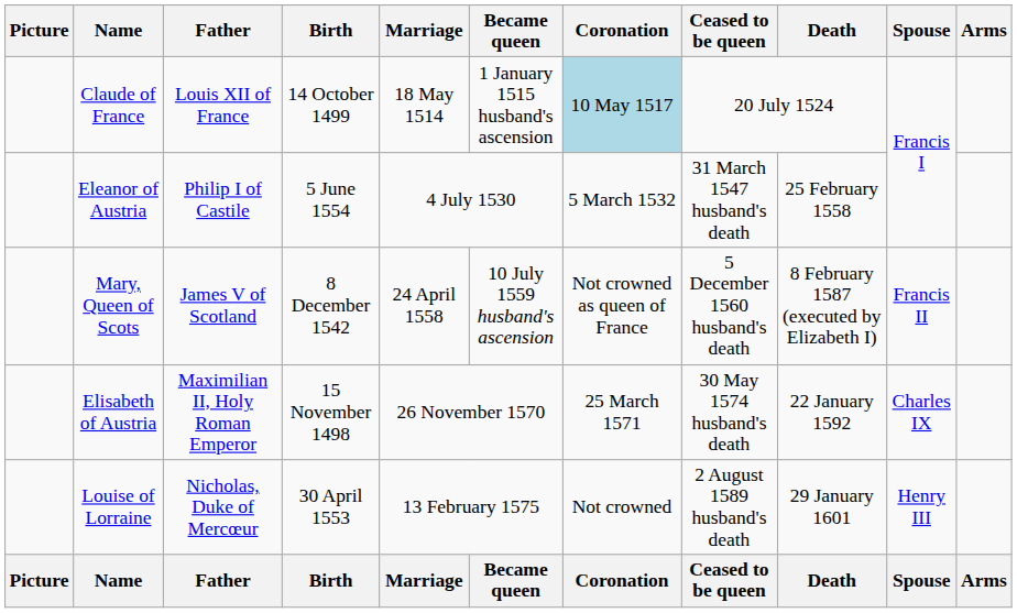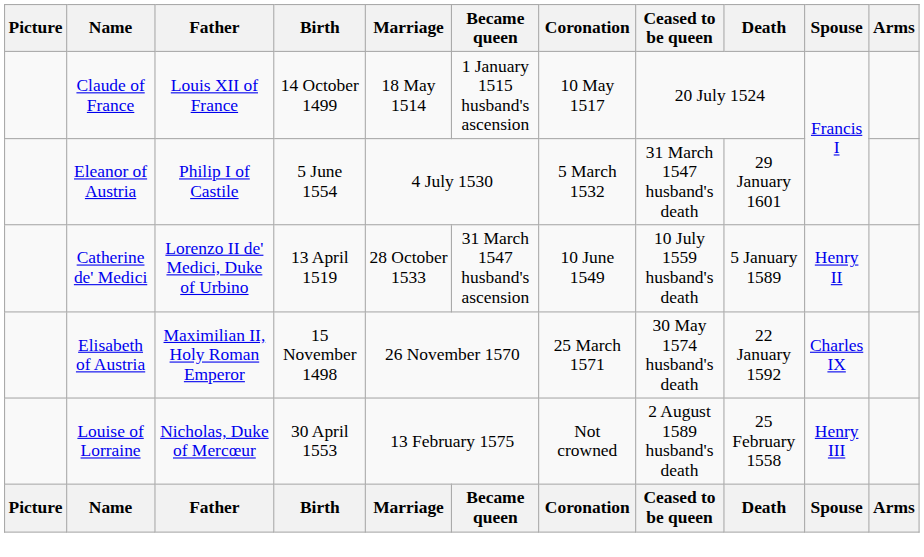Claude of France | Coronation: lightblue background -> no background
Eleanor of Austria | Death: 25 February 1558 -> 29 January 1601
+ row: Catherine de' Medici | Lorenzo II de' Medici, Duke of Urbino | 13 April 1519 | 28 October 1533 | 31 March 1547 husband's ascension | 10 June 1549 | 10 July 1559 husband's death | 5 January 1589 | Henry II
- row: Mary, Queen of Scots | James V of Scotland | 8 December 1542 | 24 April 1558 | 10 July 1559 husband's ascension | Not crowned as queen of France | 5 December 1560 husband's death | 8 February 1587 (executed by Elizabeth I) | Francis II
Louise of Lorraine | Death: 29 January 1601 -> 25 February 1558
